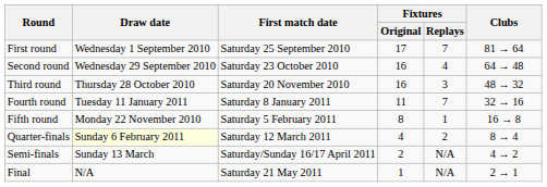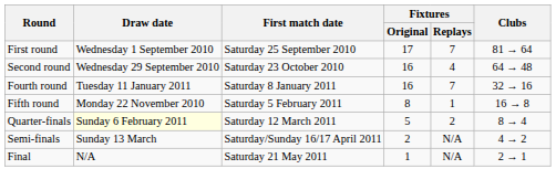- row: Third round | Thursday 28 October 2010 | Saturday 20 November 2010 | 16 | 3 | 48 → 32
Fourth round | Fixtures / Original: 11 -> 16
Quarter-finals | Fixtures / Original: 4 -> 5
